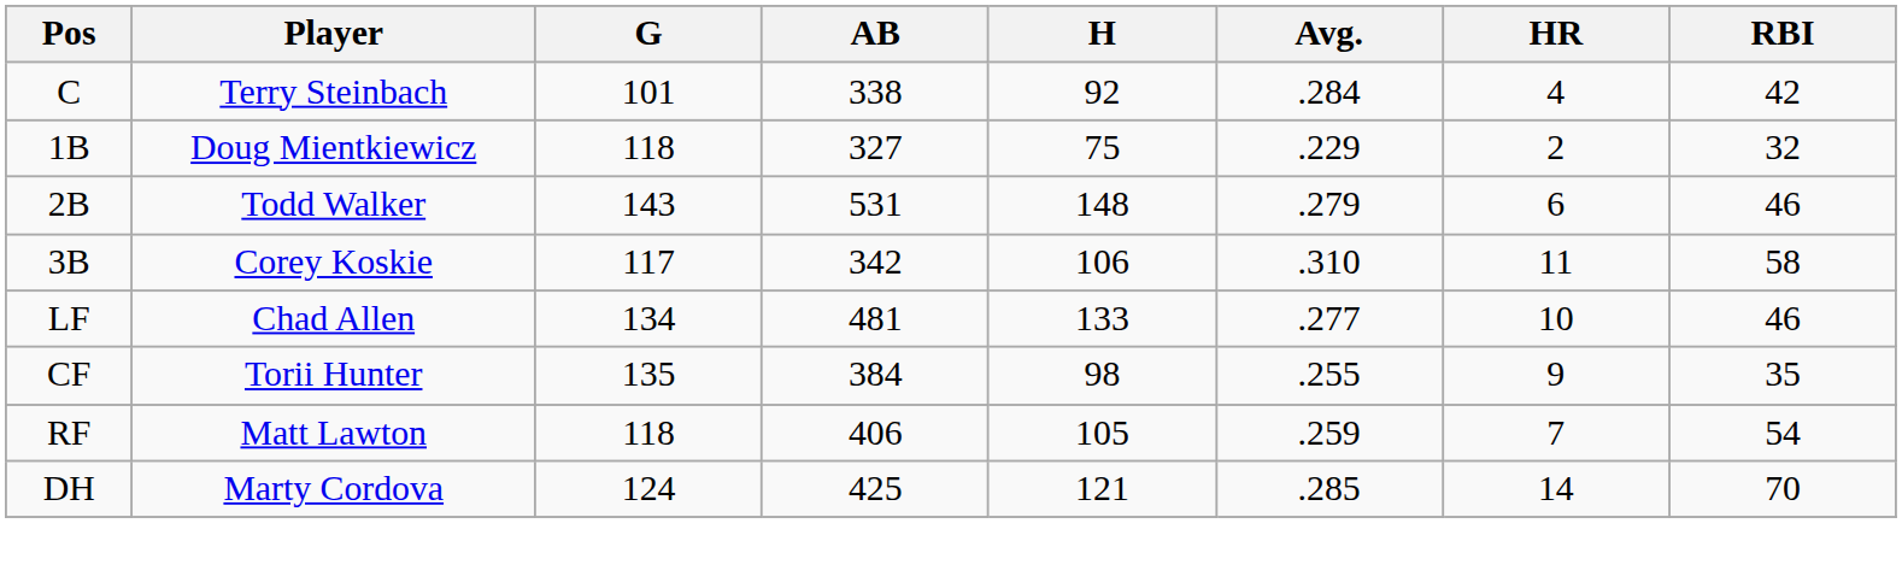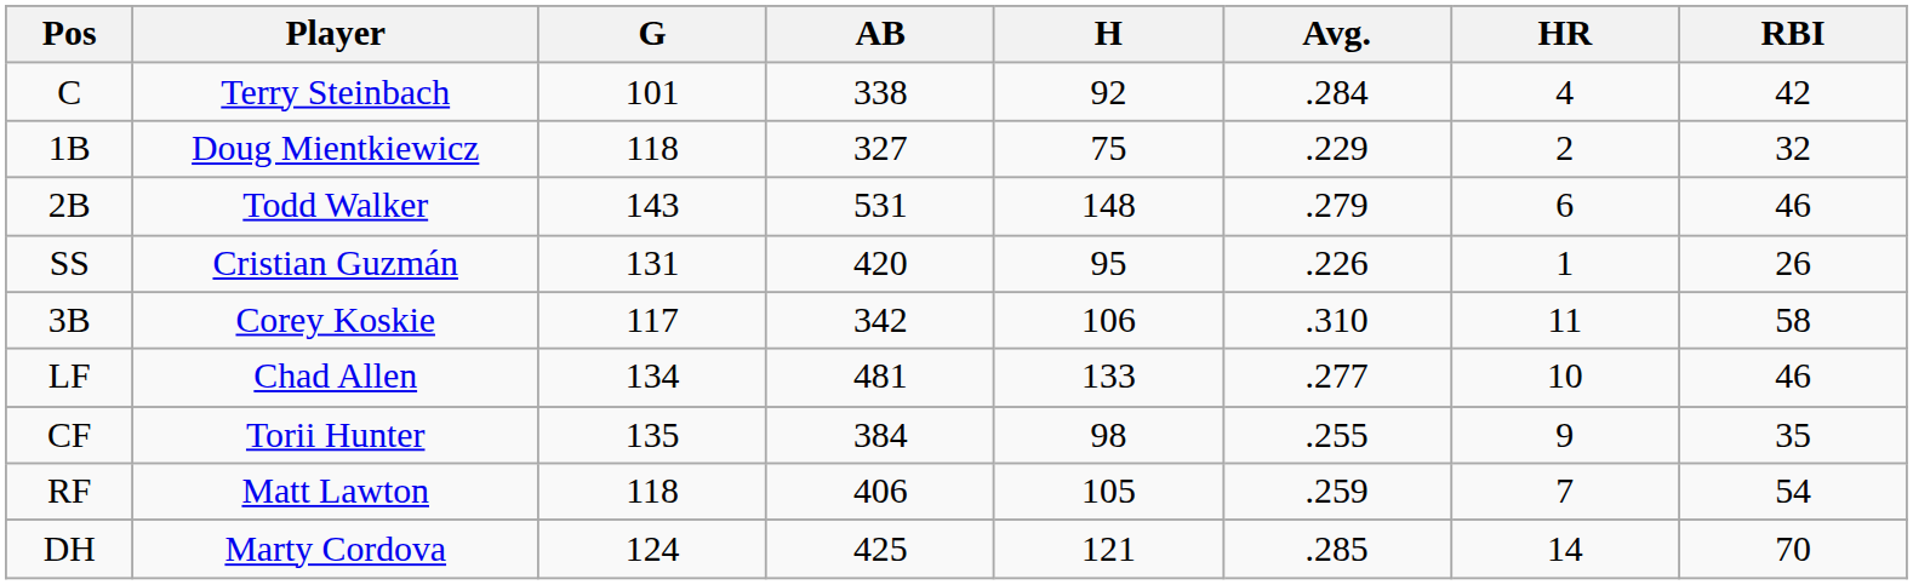+ row: SS | Cristian Guzmán | 131 | 420 | 95 | .226 | 1 | 26
